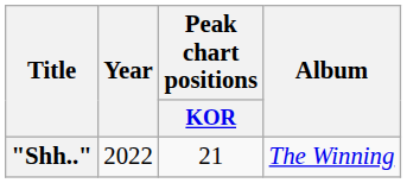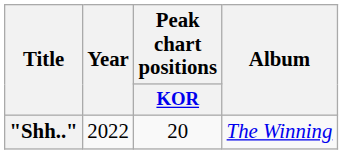"Shh.." | Peak chart positions / KOR: 21 -> 20
